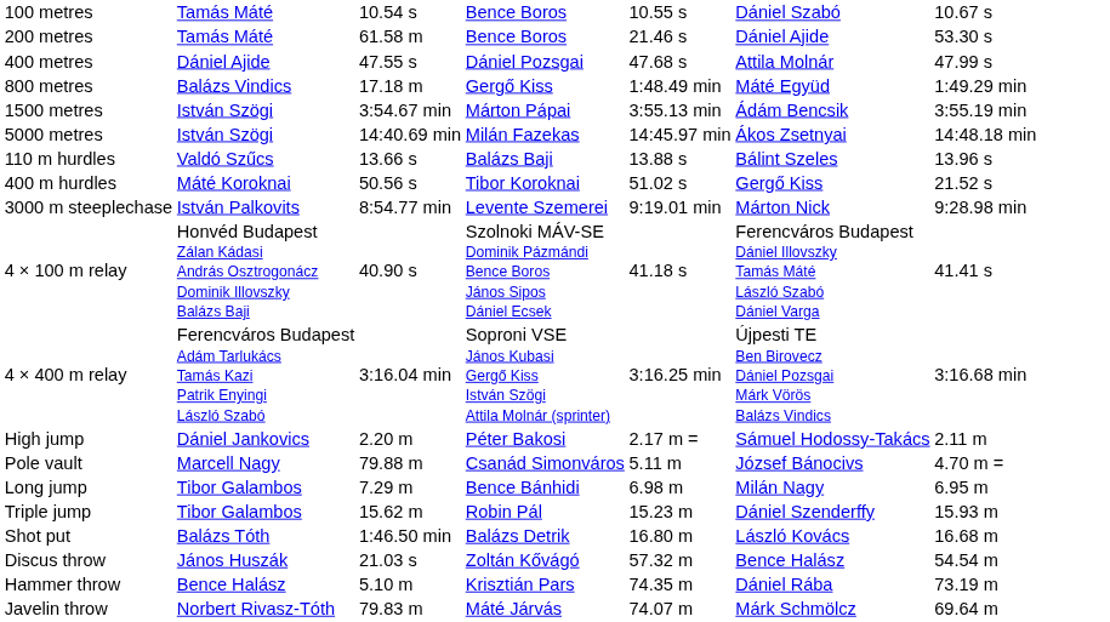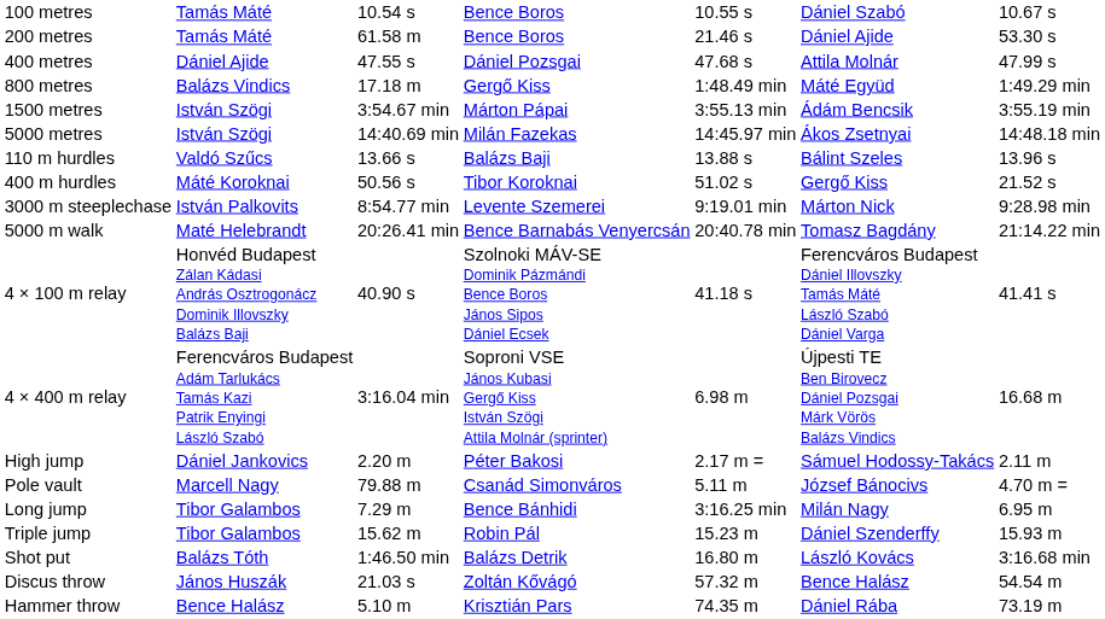+ row: 5000 m walk | Maté Helebrandt | 20:26.41 min | Bence Barnabás Venyercsán | 20:40.78 min | Tomasz Bagdány | 21:14.22 min
4 × 400 m relay | column 5: 3:16.25 min -> 6.98 m
4 × 400 m relay | column 7: 3:16.68 min -> 16.68 m
Long jump | column 5: 6.98 m -> 3:16.25 min
Shot put | column 7: 16.68 m -> 3:16.68 min
- row: Javelin throw | Norbert Rivasz-Tóth | 79.83 m | Máté Járvás | 74.07 m | Márk Schmölcz | 69.64 m
